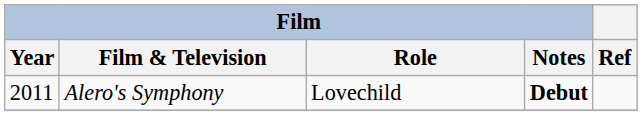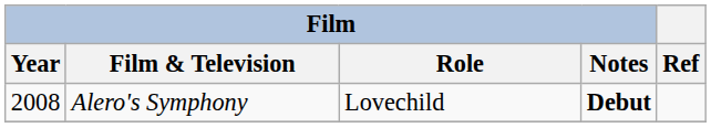Alero's Symphony | Film / Year: 2011 -> 2008
